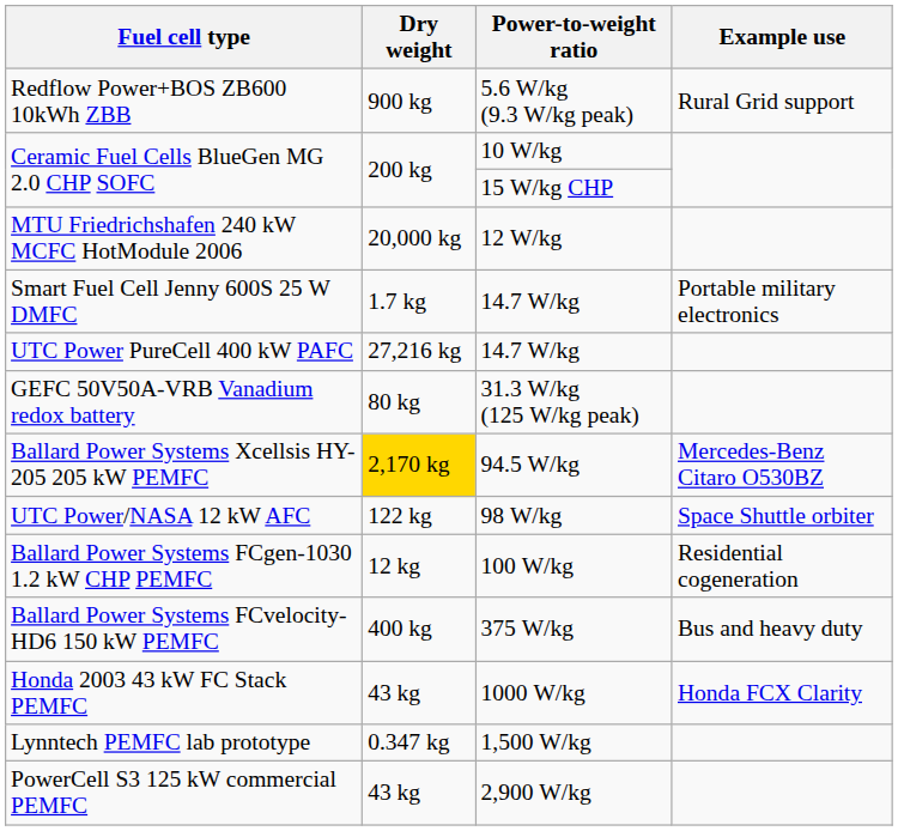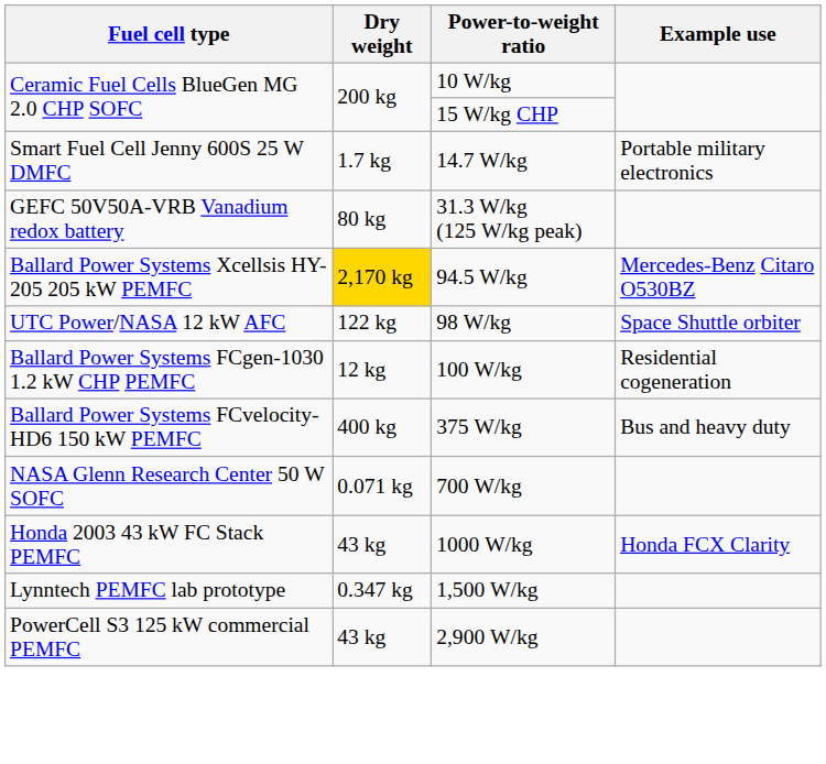- row: Redflow Power+BOS ZB600 10kWh ZBB | 900 kg | 5.6 W/kg (9.3 W/kg peak) | Rural Grid support
- row: MTU Friedrichshafen 240 kW MCFC HotModule 2006 | 20,000 kg | 12 W/kg
- row: UTC Power PureCell 400 kW PAFC | 27,216 kg | 14.7 W/kg
+ row: NASA Glenn Research Center 50 W SOFC | 0.071 kg | 700 W/kg
